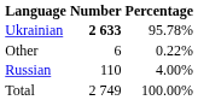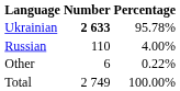rows swapped: Russian <-> Other
